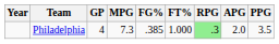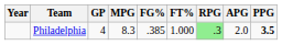Philadelphia | MPG: 7.3 -> 8.3
Philadelphia | PPG: normal -> bold
